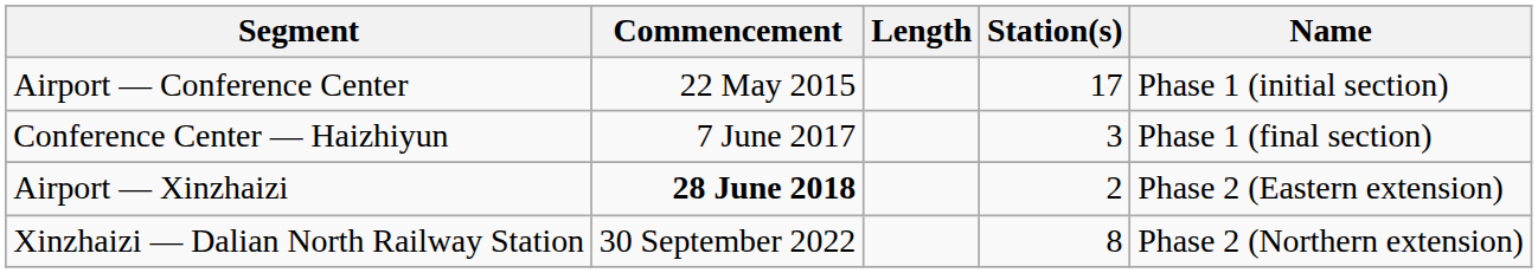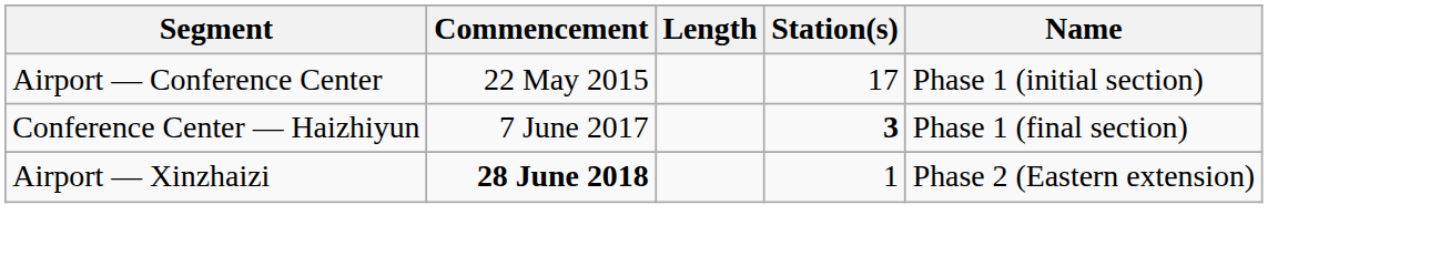Conference Center — Haizhiyun | Station(s): normal -> bold
Airport — Xinzhaizi | Station(s): 2 -> 1
- row: Xinzhaizi — Dalian North Railway Station | 30 September 2022 | 8 | Phase 2 (Northern extension)
